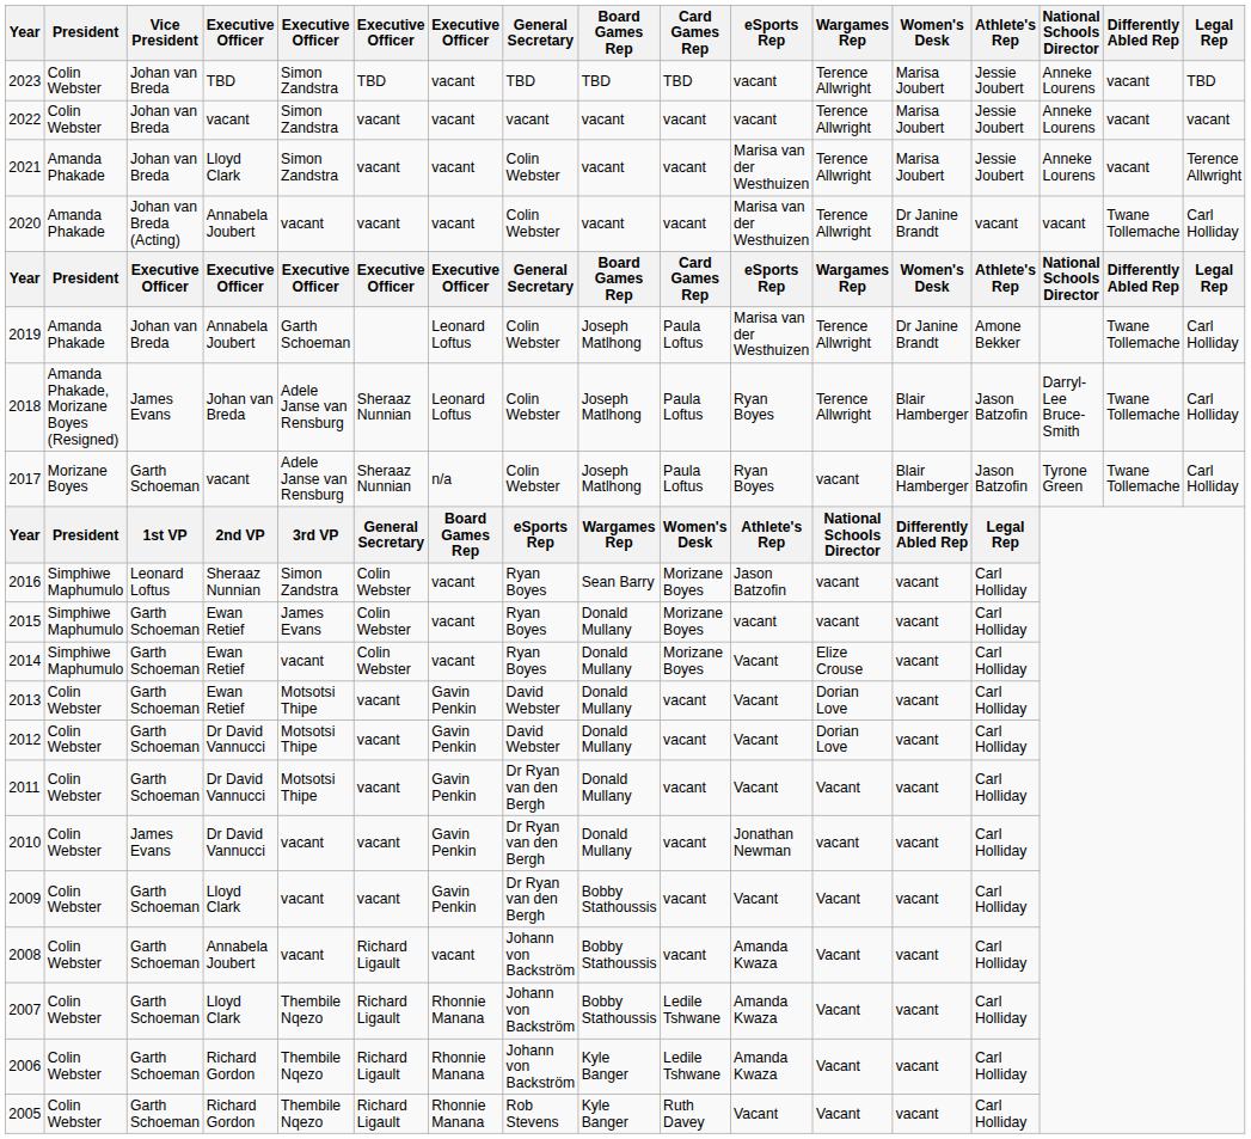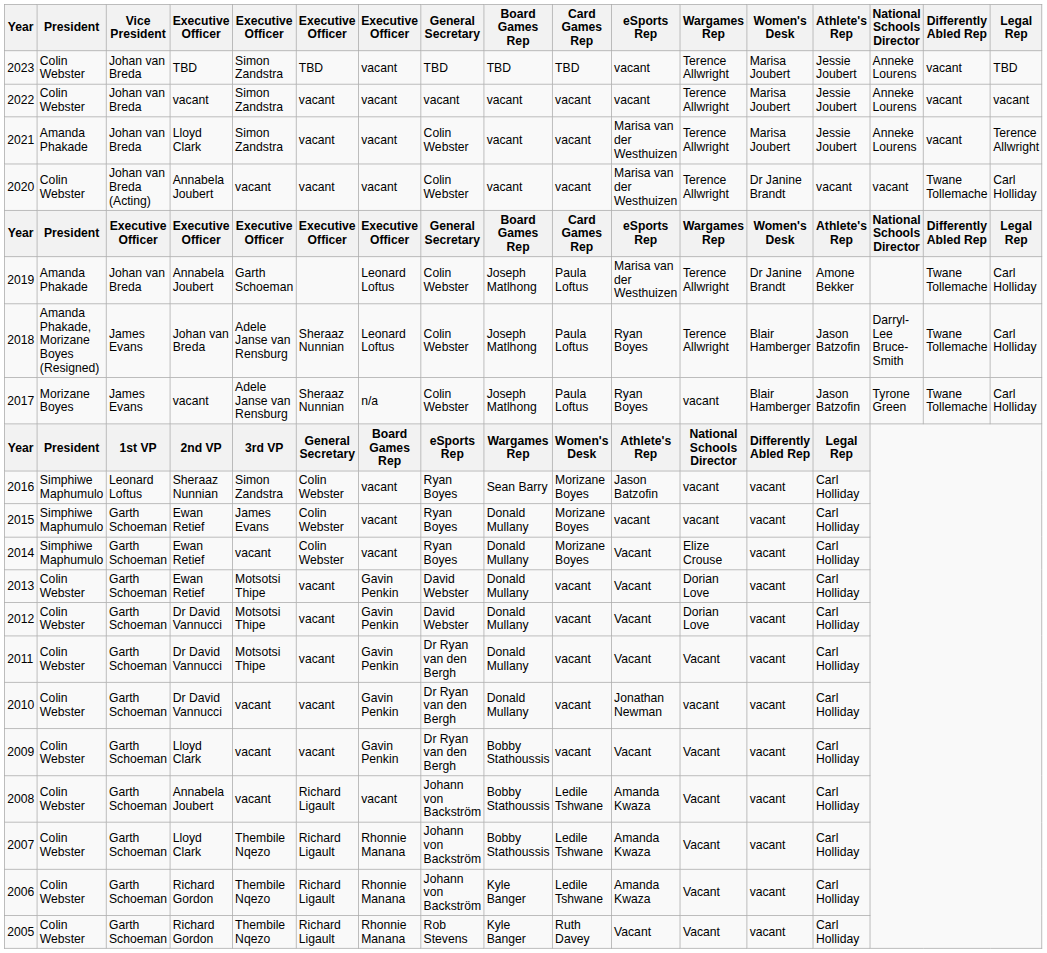2020 | President: Amanda Phakade -> Colin Webster
2017 | Vice President: Garth Schoeman -> James Evans
2010 | Vice President: James Evans -> Garth Schoeman
2008 | Card Games Rep: vacant -> Ledile Tshwane
